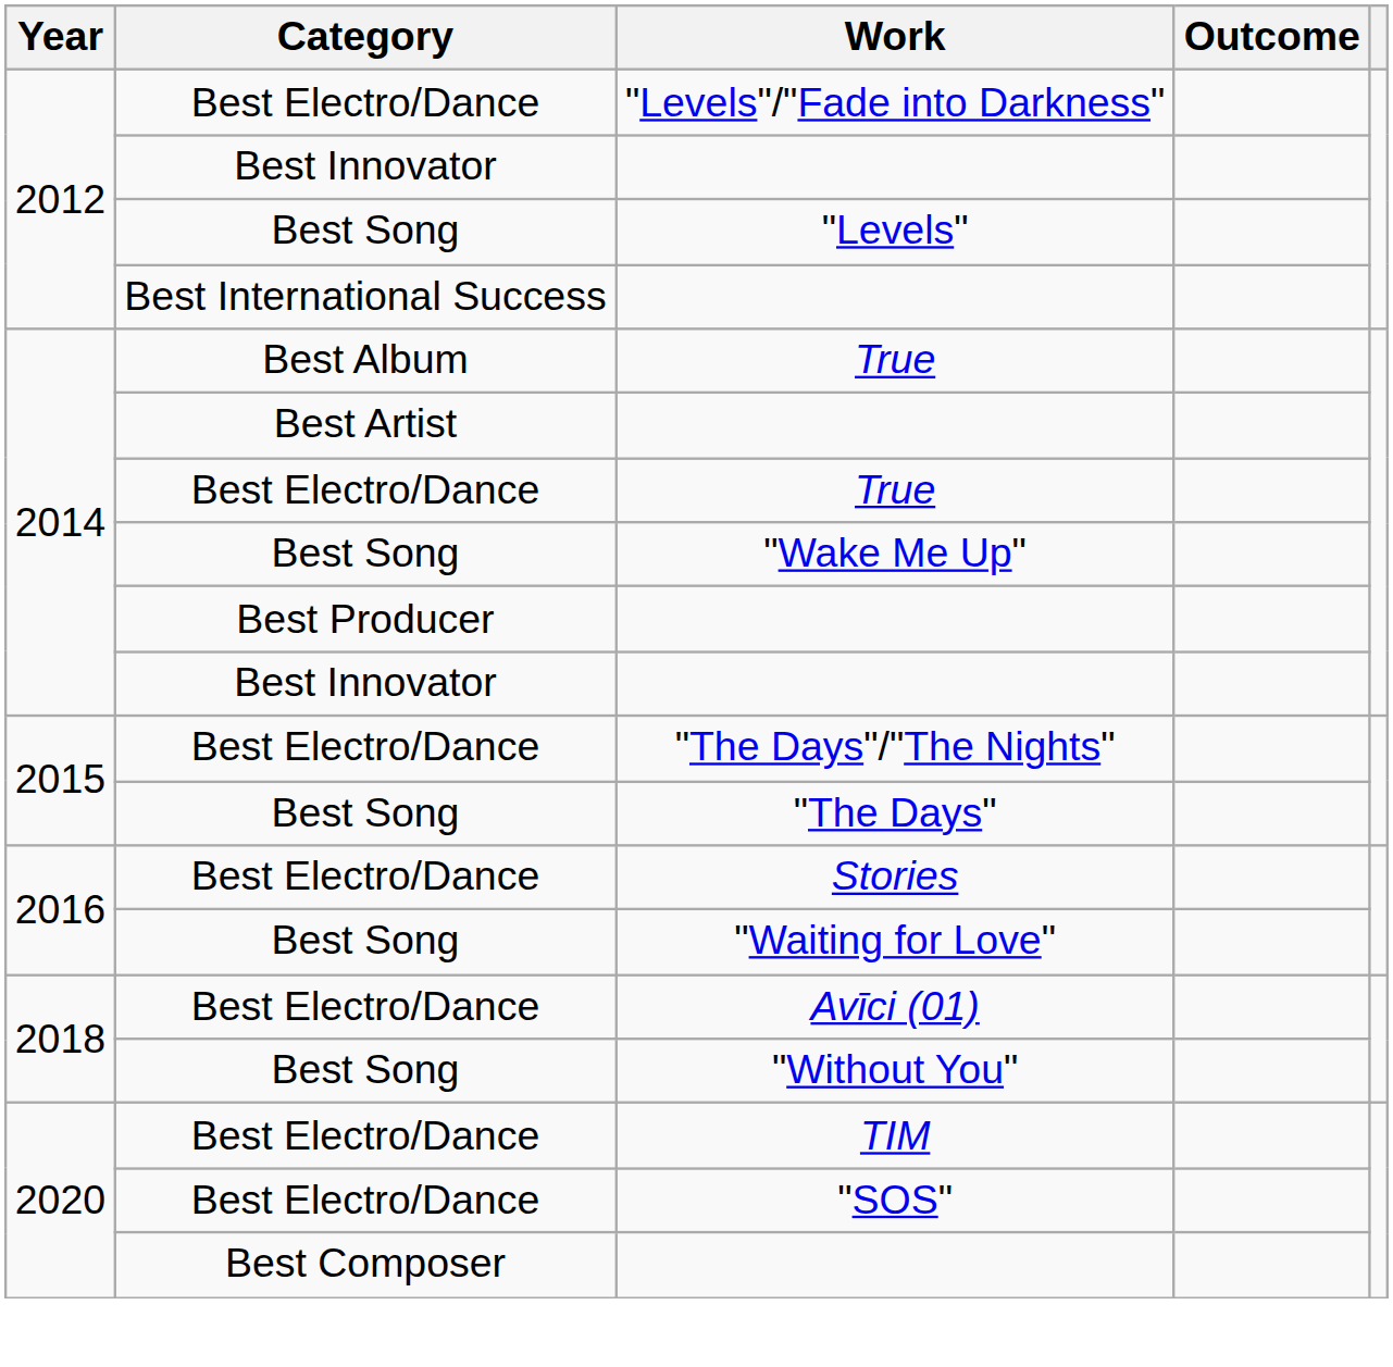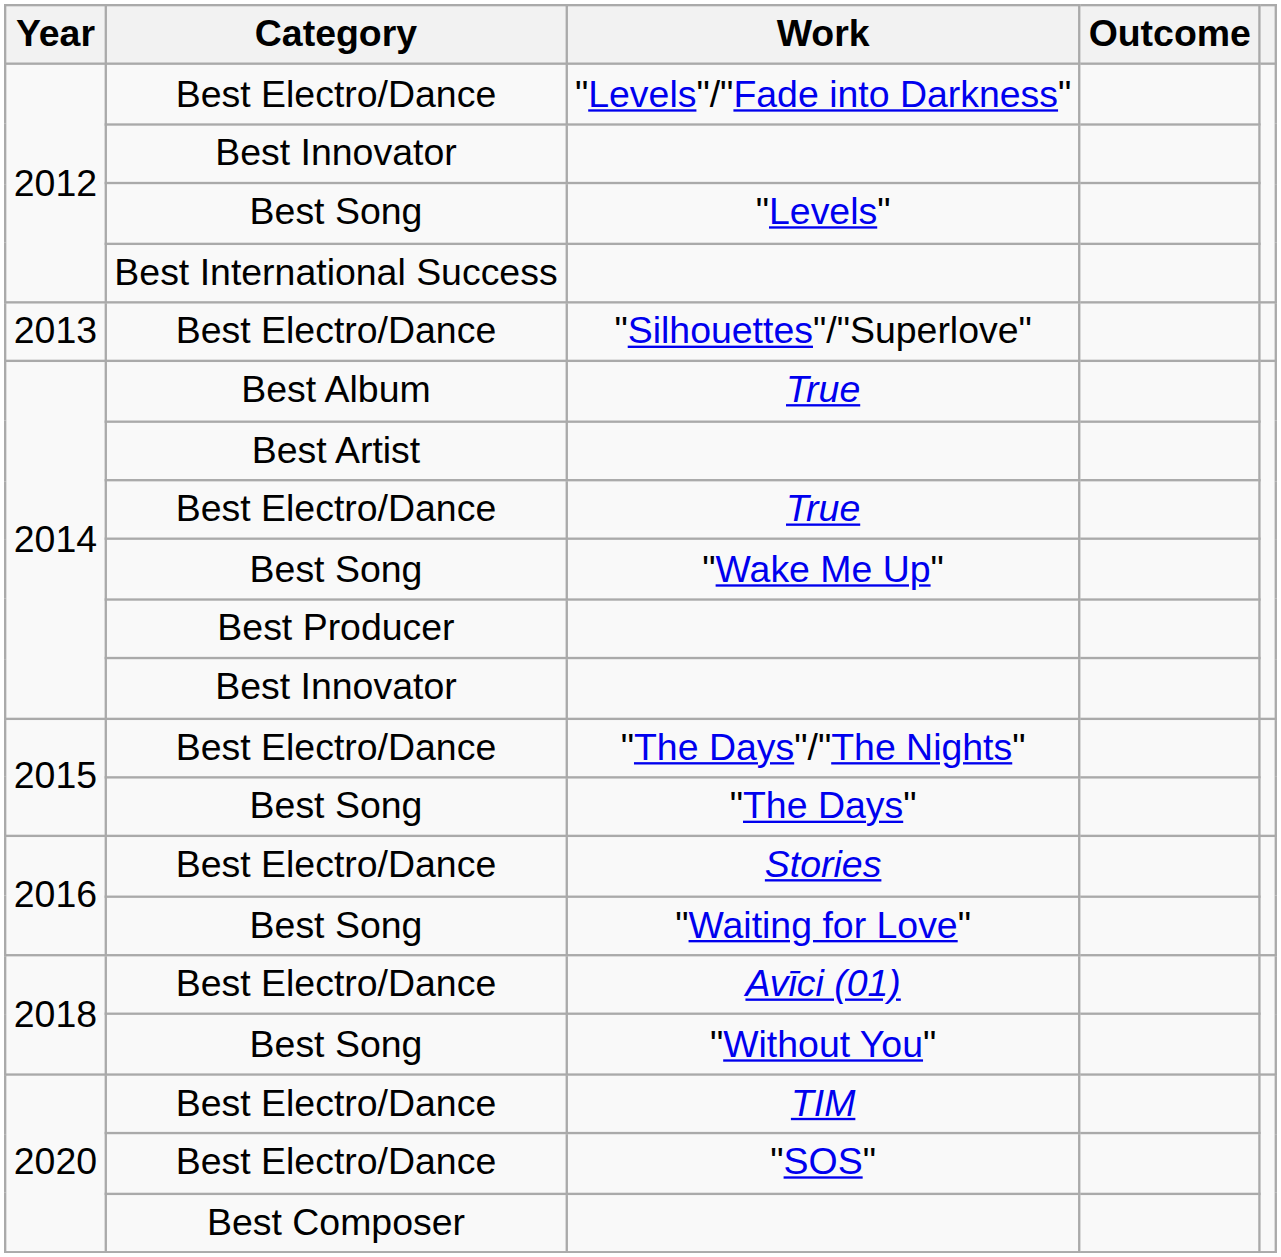+ row: 2013 | Best Electro/Dance | "Silhouettes"/"Superlove"
